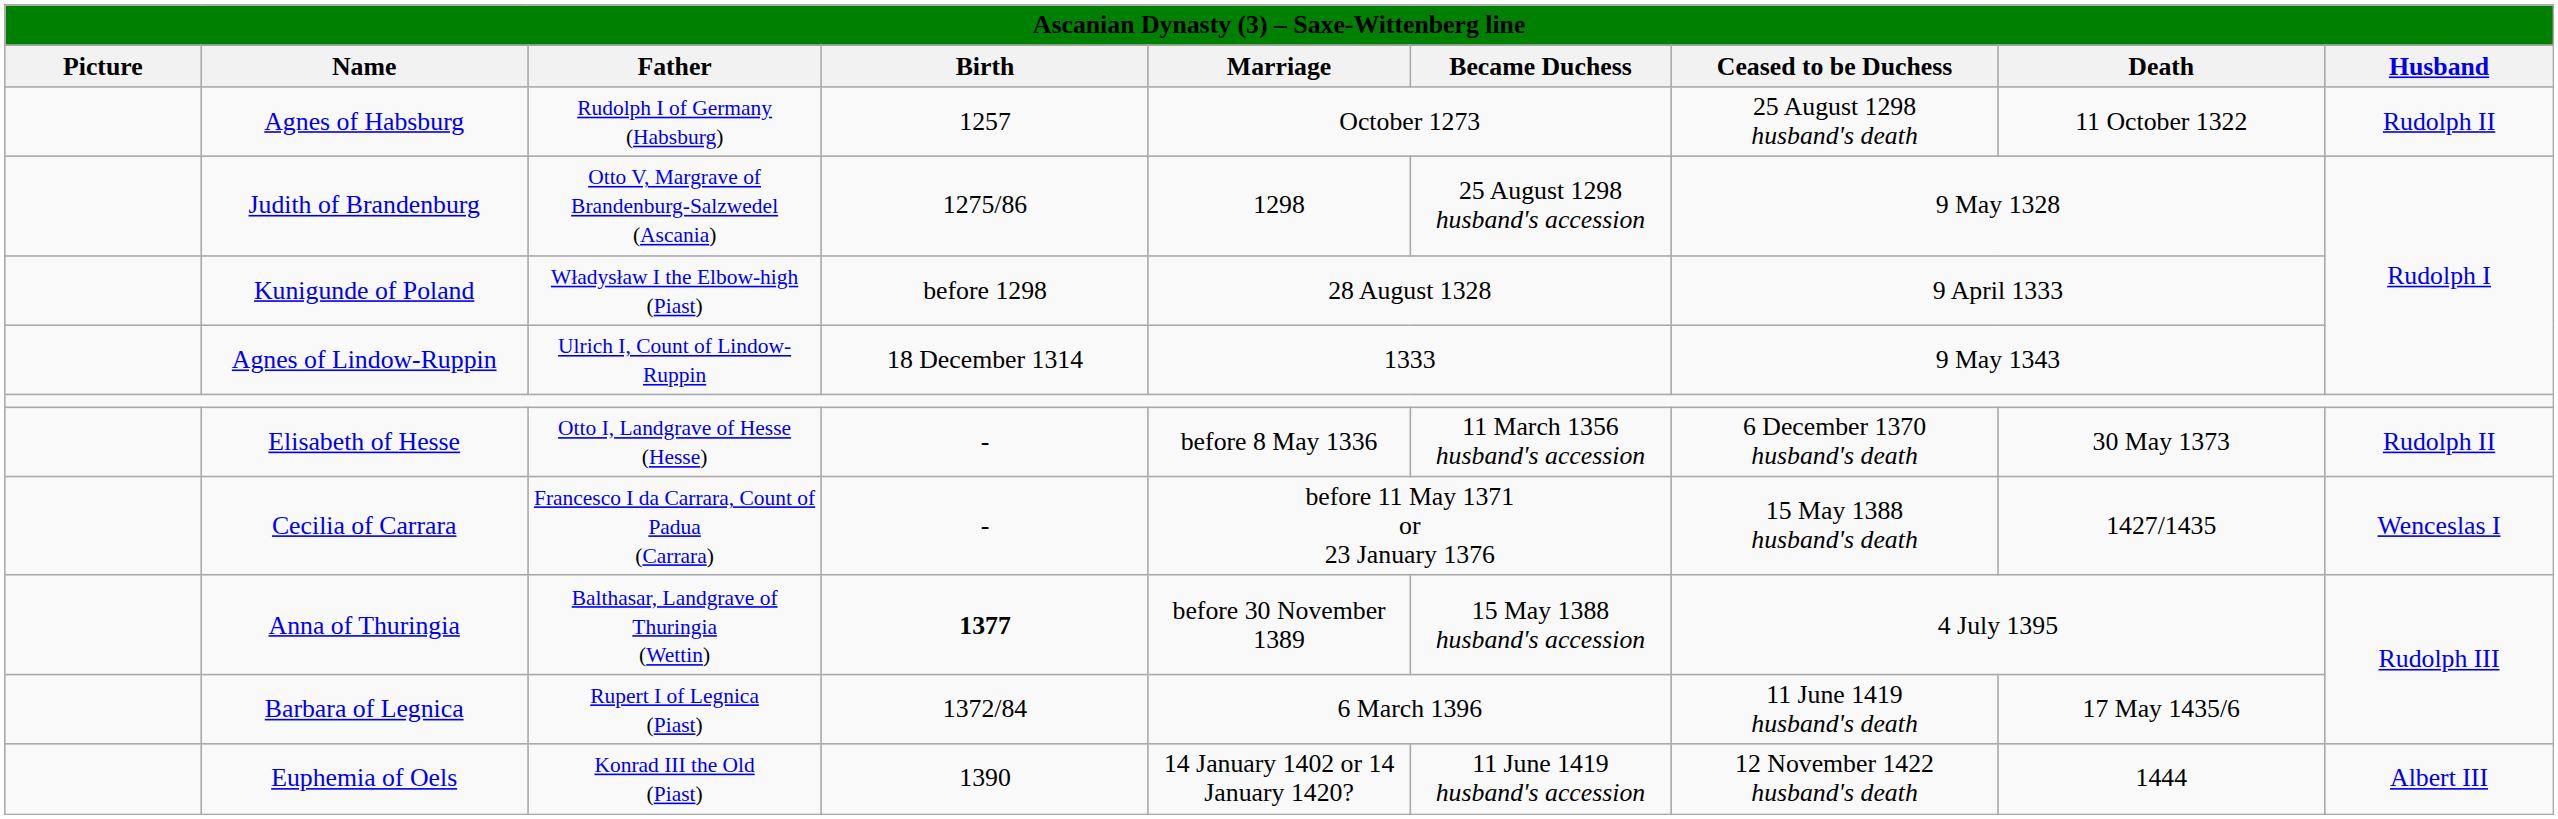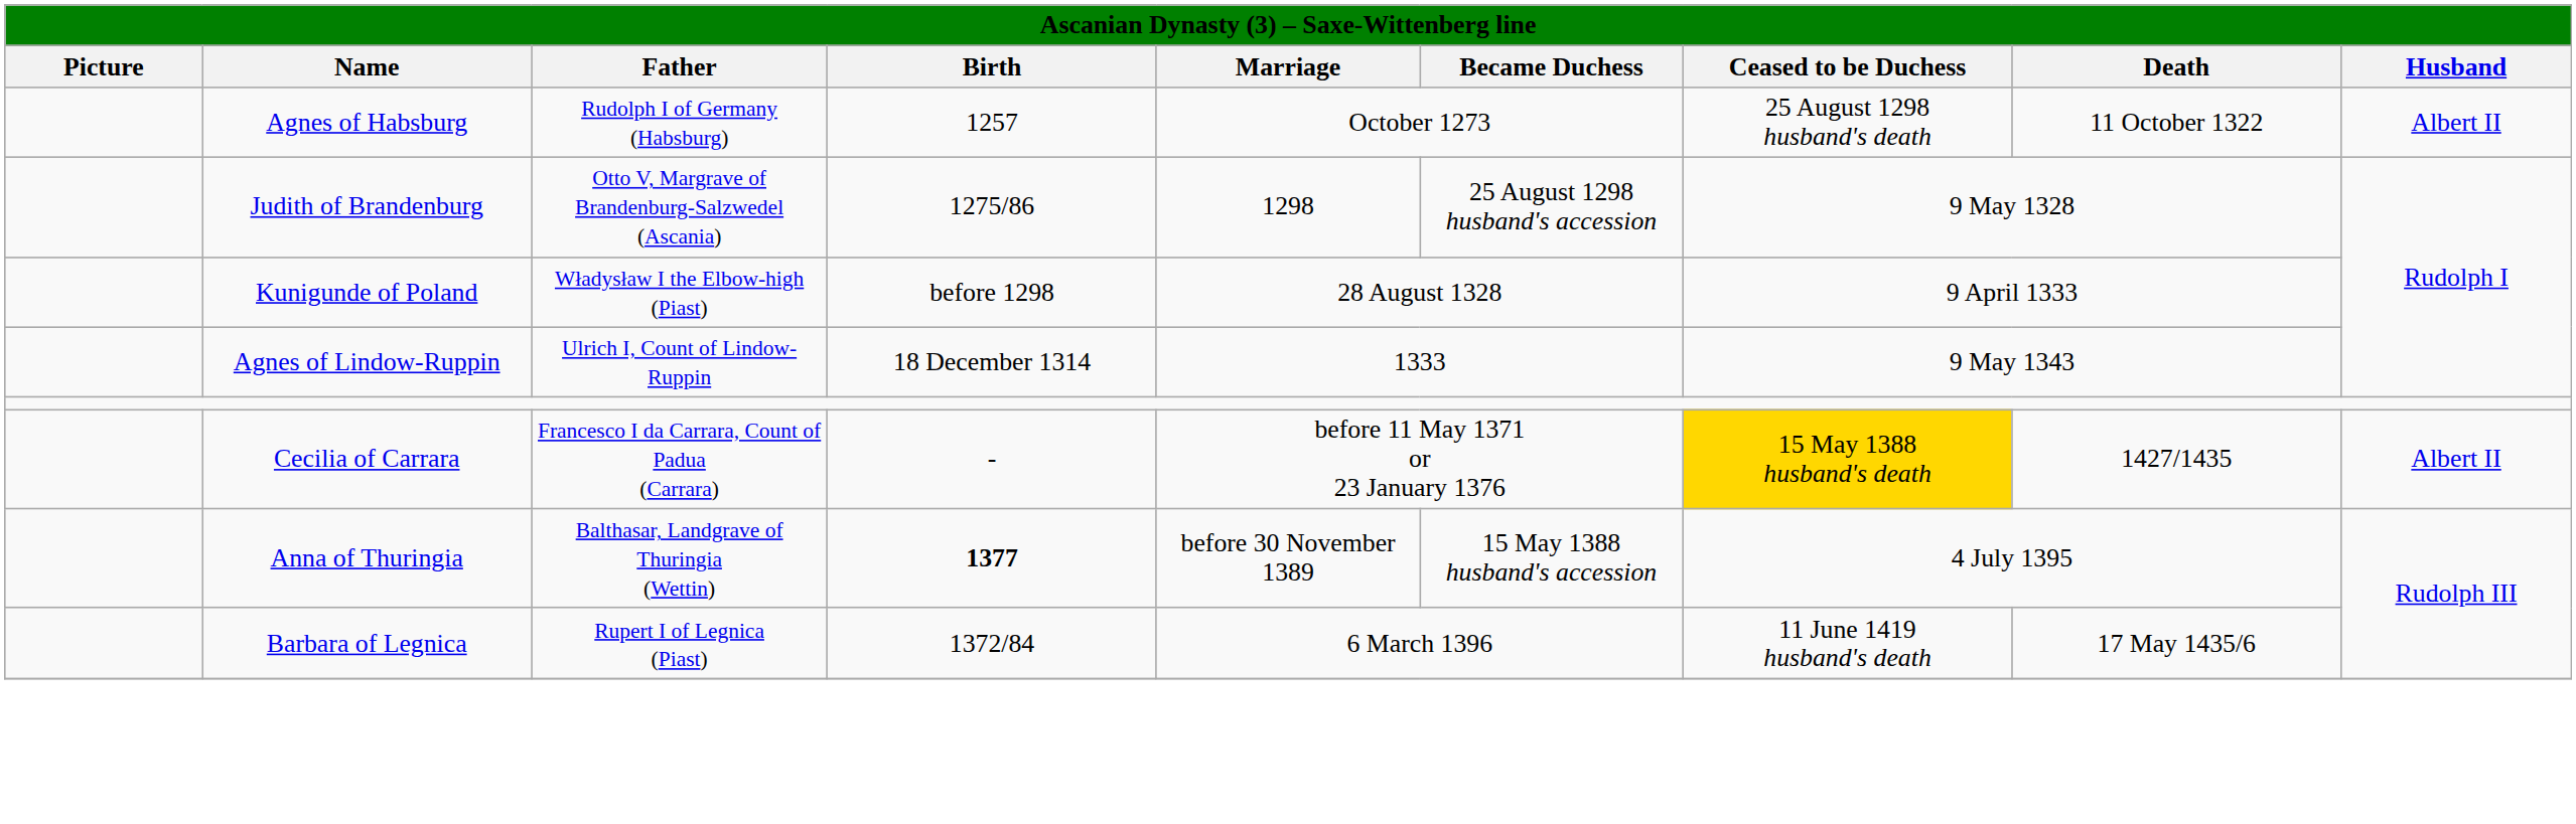Agnes of Habsburg | Husband: Rudolph II -> Albert II
- row: Elisabeth of Hesse | Otto I, Landgrave of Hesse (Hesse) | - | before 8 May 1336 | 11 March 1356 husband's accession | 6 December 1370 husband's death | 30 May 1373 | Rudolph II
Cecilia of Carrara | Ceased to be Duchess: no background -> gold background
Cecilia of Carrara | Husband: Wenceslas I -> Albert II
- row: Euphemia of Oels | Konrad III the Old (Piast) | 1390 | 14 January 1402 or 14 January 1420? | 11 June 1419 husband's accession | 12 November 1422 husband's death | 1444 | Albert III
